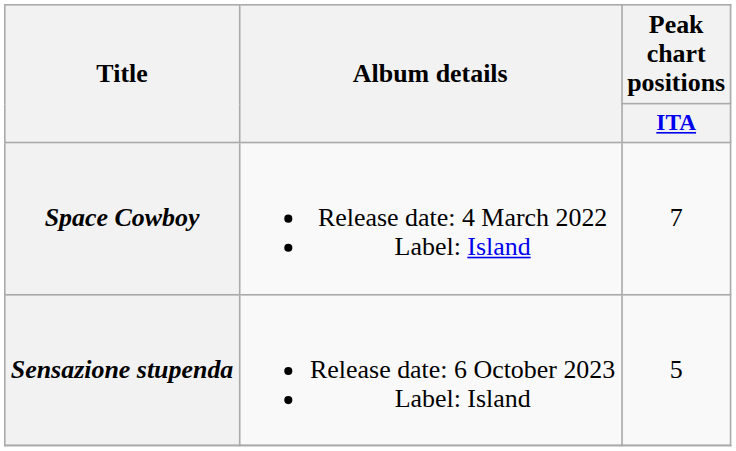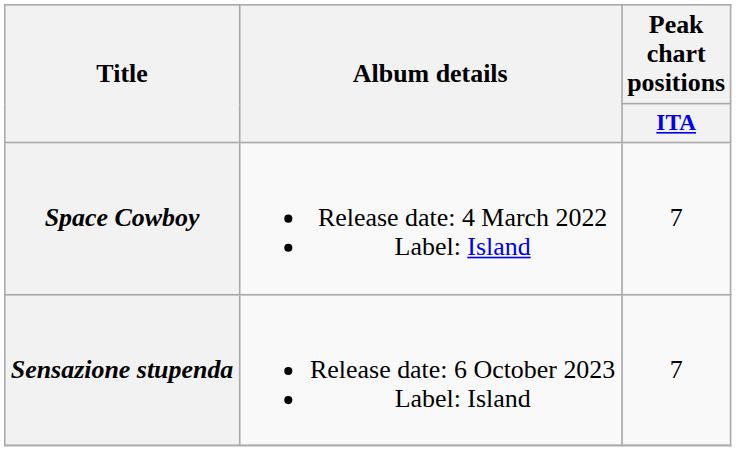Sensazione stupenda | Peak chart positions / ITA: 5 -> 7
